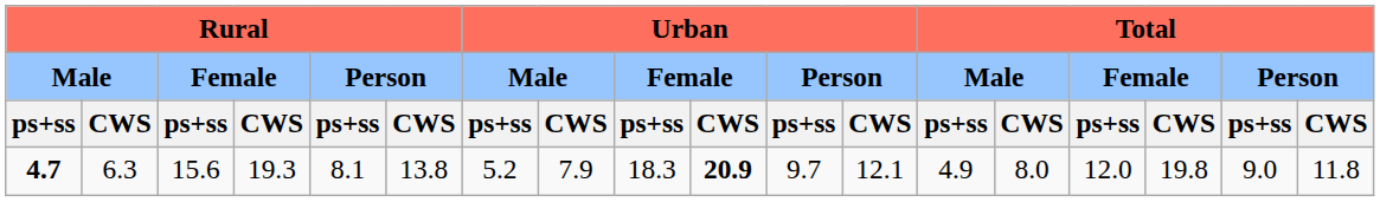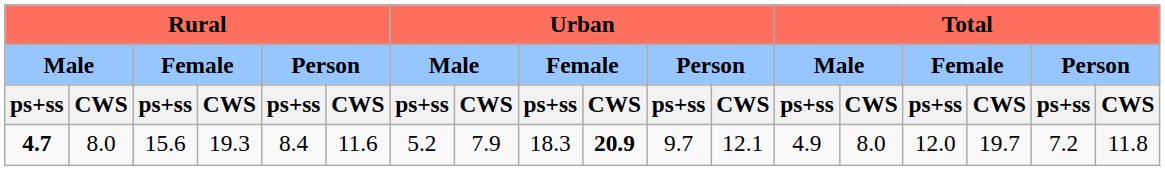4.7 | column 2: 6.3 -> 8.0
4.7 | column 5: 8.1 -> 8.4
4.7 | column 6: 13.8 -> 11.6
4.7 | column 16: 19.8 -> 19.7
4.7 | column 17: 9.0 -> 7.2
